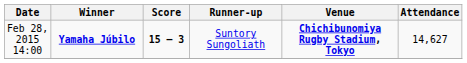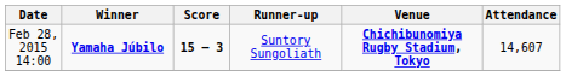Feb 28, 2015 14:00 | Attendance: 14,627 -> 14,607
